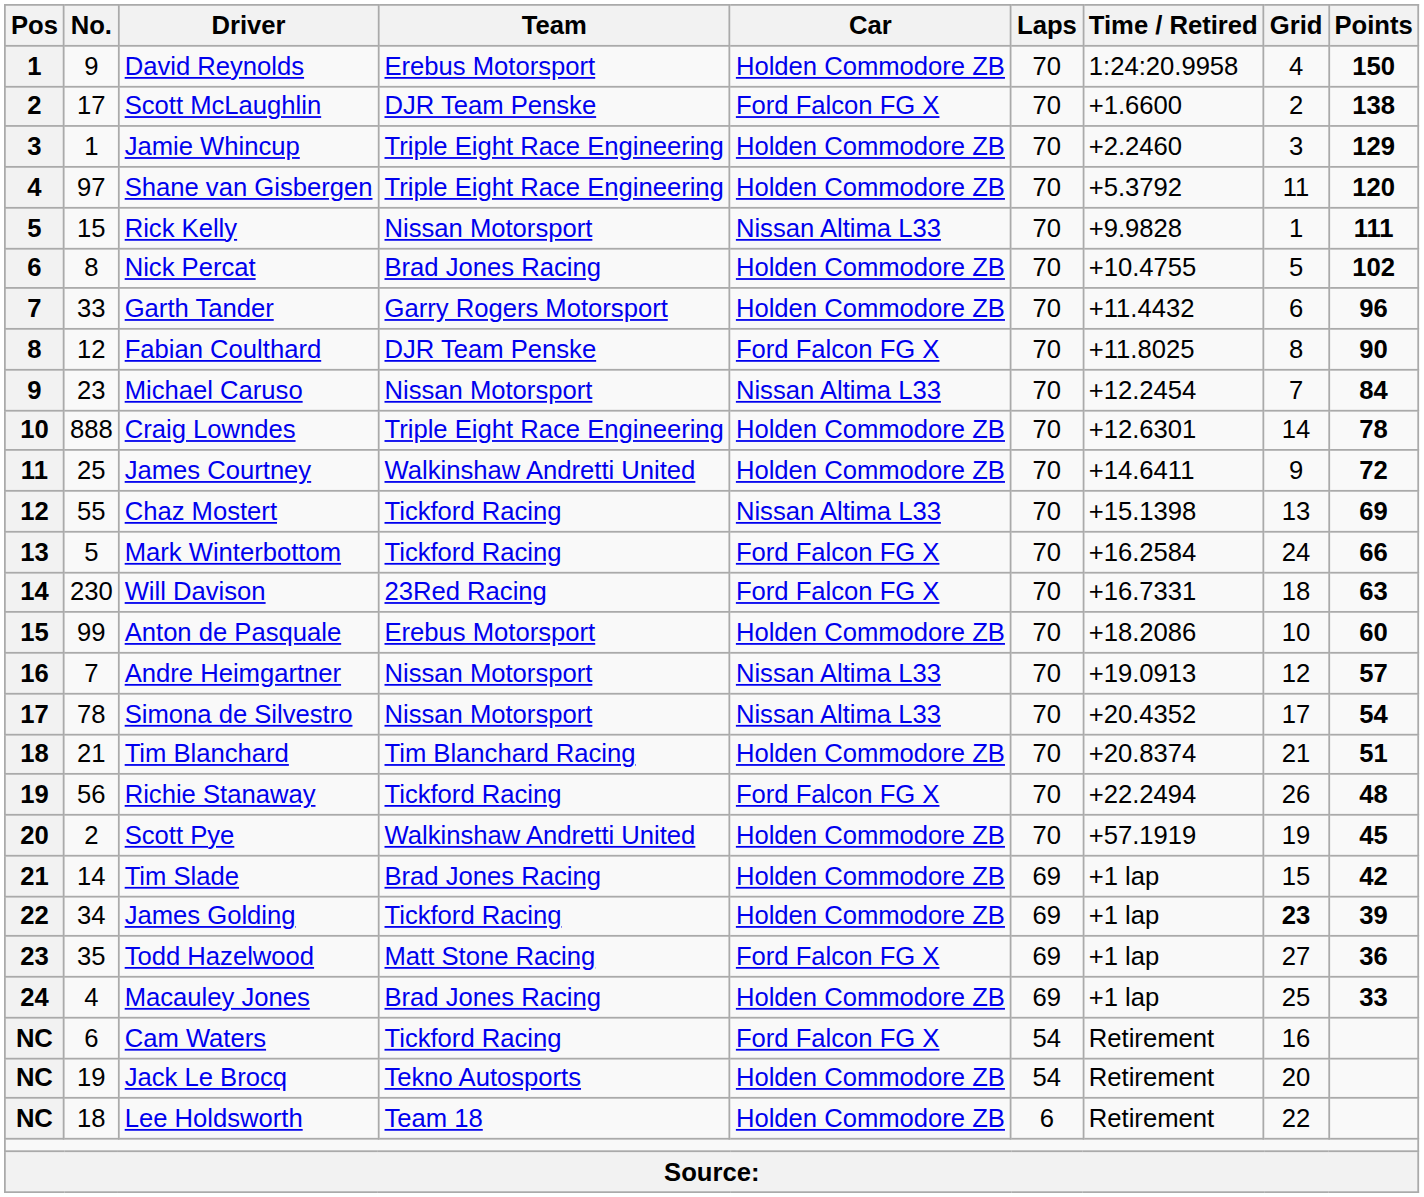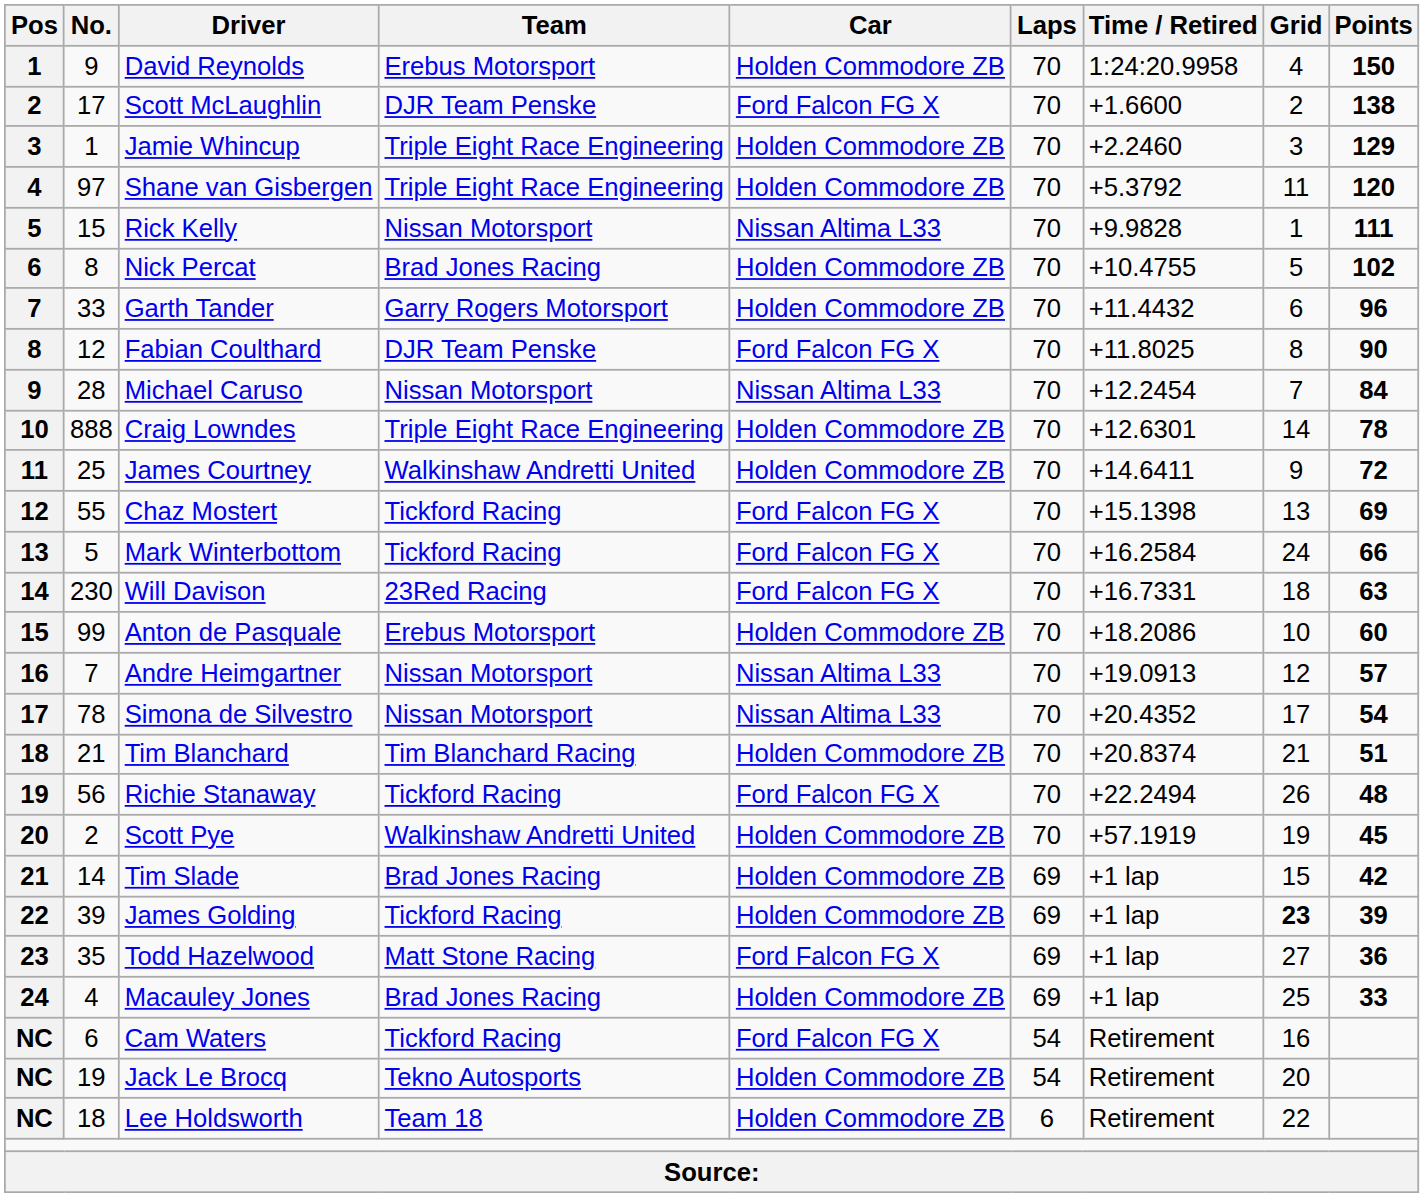Michael Caruso | No.: 23 -> 28
Chaz Mostert | Car: Nissan Altima L33 -> Ford Falcon FG X
James Golding | No.: 34 -> 39
